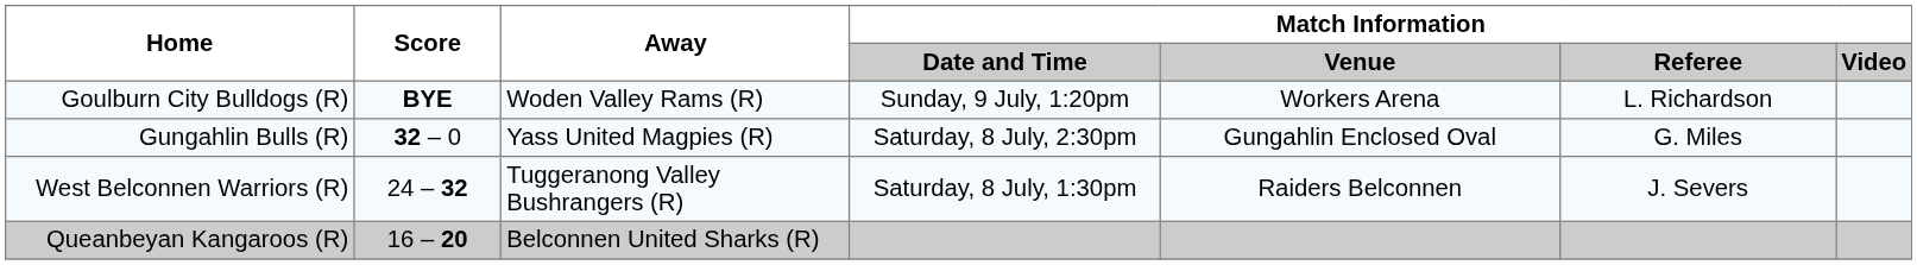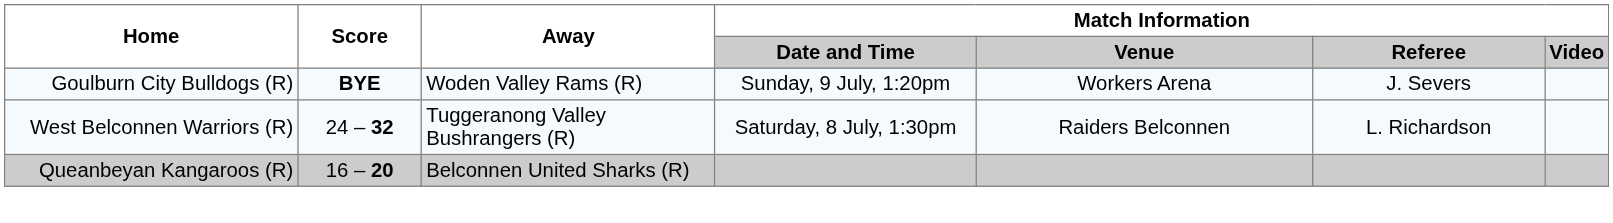Goulburn City Bulldogs (R) | Match Information / Referee: L. Richardson -> J. Severs
- row: Gungahlin Bulls (R) | 32 – 0 | Yass United Magpies (R) | Saturday, 8 July, 2:30pm | Gungahlin Enclosed Oval | G. Miles
West Belconnen Warriors (R) | Match Information / Referee: J. Severs -> L. Richardson
